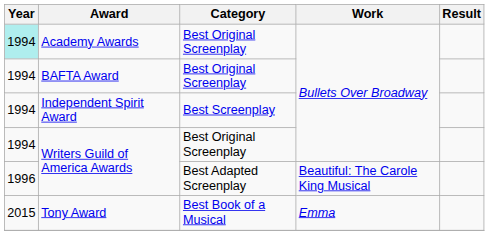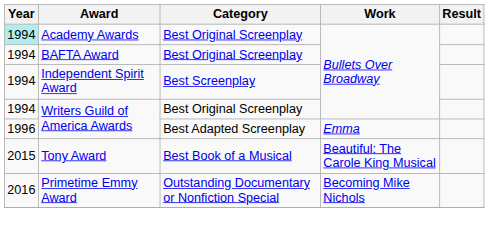Writers Guild of America Awards / Best Adapted Screenplay | Work: Beautiful: The Carole King Musical -> Emma
Tony Award | Work: Emma -> Beautiful: The Carole King Musical
+ row: 2016 | Primetime Emmy Award | Outstanding Documentary or Nonfiction Special | Becoming Mike Nichols
